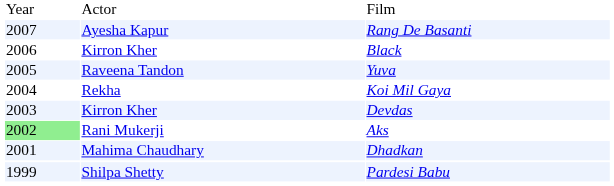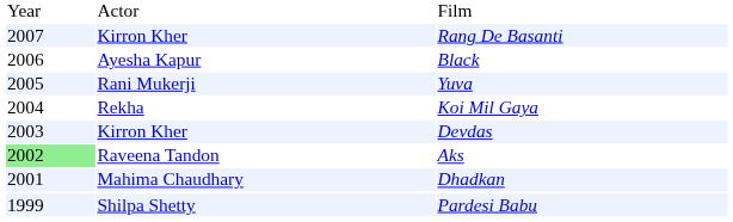Rang De Basanti | column 2: Ayesha Kapur -> Kirron Kher
Black | column 2: Kirron Kher -> Ayesha Kapur
Yuva | column 2: Raveena Tandon -> Rani Mukerji
Aks | column 2: Rani Mukerji -> Raveena Tandon
